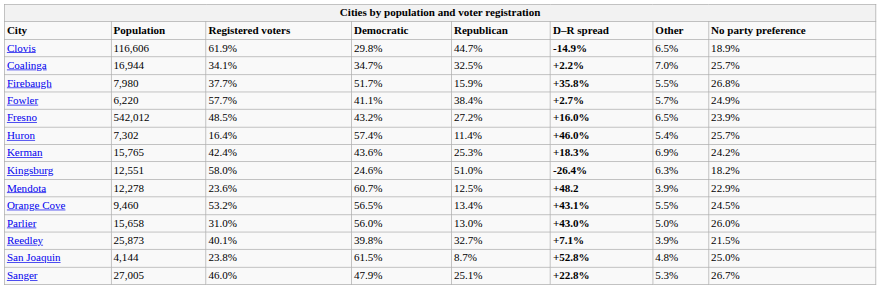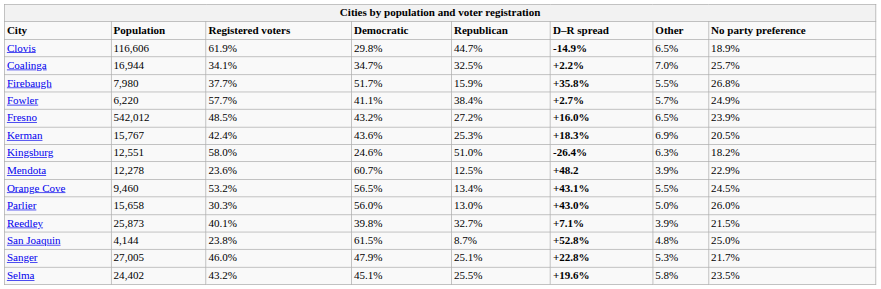- row: Huron | 7,302 | 16.4% | 57.4% | 11.4% | +46.0% | 5.4% | 25.7%
Kerman | column 2: 15,765 -> 15,767
Kerman | column 8: 24.2% -> 20.5%
Parlier | column 3: 31.0% -> 30.3%
Sanger | column 8: 26.7% -> 21.7%
+ row: Selma | 24,402 | 43.2% | 45.1% | 25.5% | +19.6% | 5.8% | 23.5%
